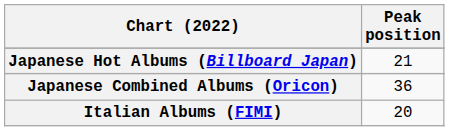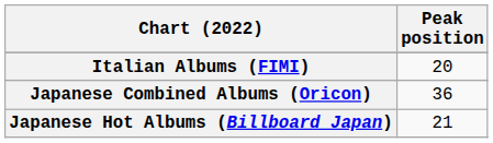rows swapped: Italian Albums (FIMI) <-> Japanese Hot Albums (Billboard Japan)
